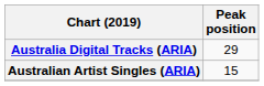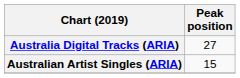Australia Digital Tracks (ARIA) | Peak position: 29 -> 27
